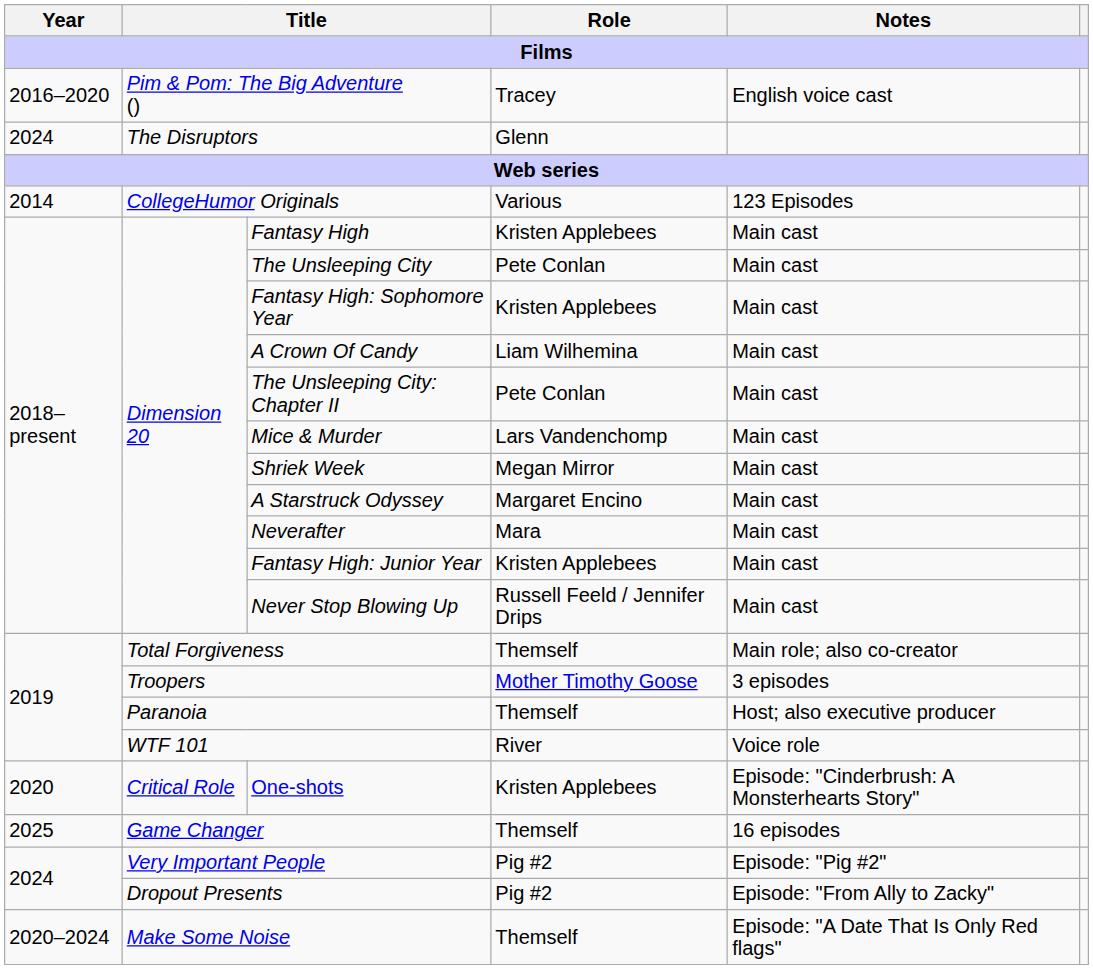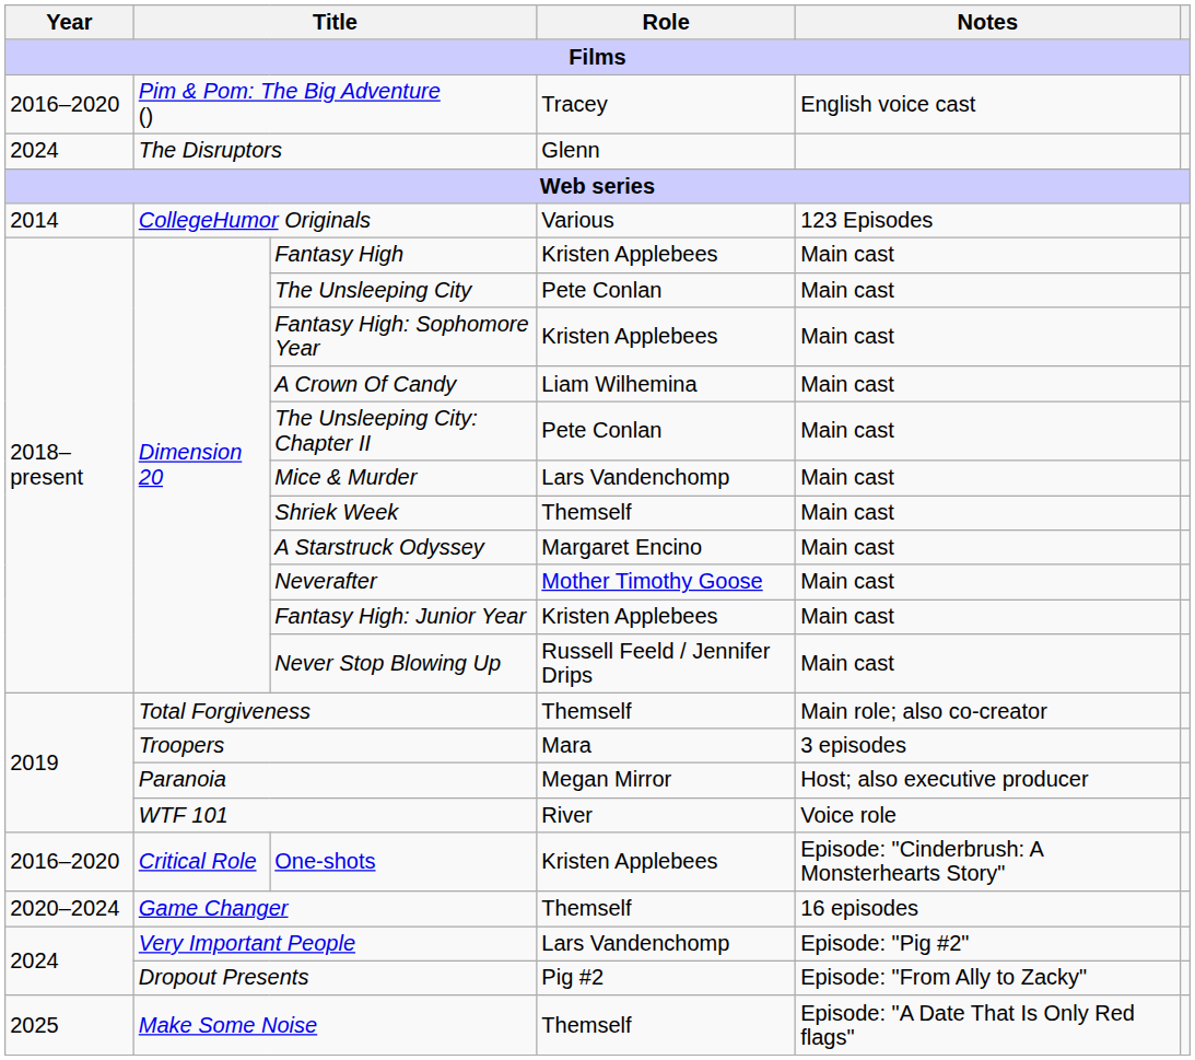Shriek Week | Role: Megan Mirror -> Themself
Neverafter | Role: Mara -> Mother Timothy Goose
Troopers | Role: Mother Timothy Goose -> Mara
Paranoia | Role: Themself -> Megan Mirror
One-shots | Year: 2020 -> 2016–2020
Game Changer | Year: 2025 -> 2020–2024
Very Important People | Role: Pig #2 -> Lars Vandenchomp
Make Some Noise | Year: 2020–2024 -> 2025
